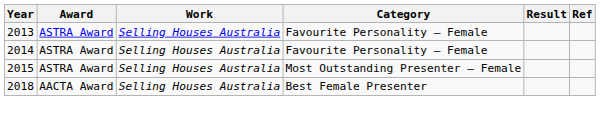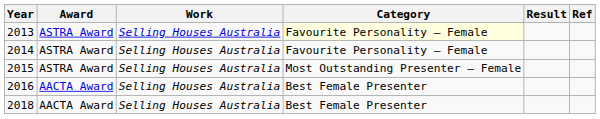2013 | Category: no background -> lightyellow background
+ row: 2016 | AACTA Award | Selling Houses Australia | Best Female Presenter
